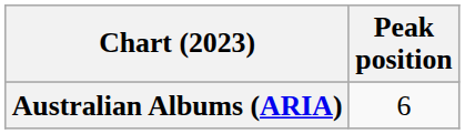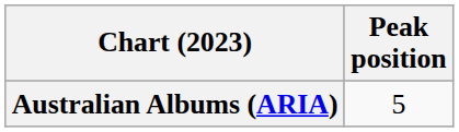Australian Albums (ARIA) | Peak position: 6 -> 5
